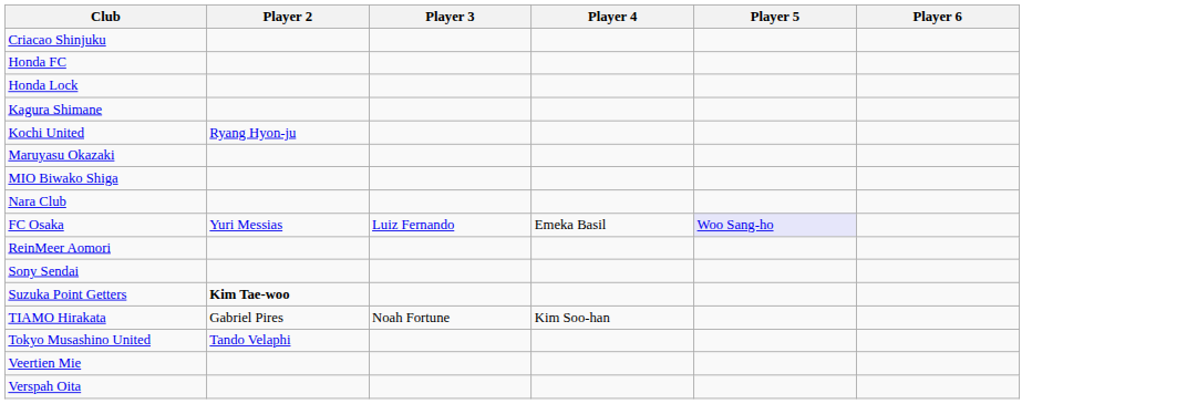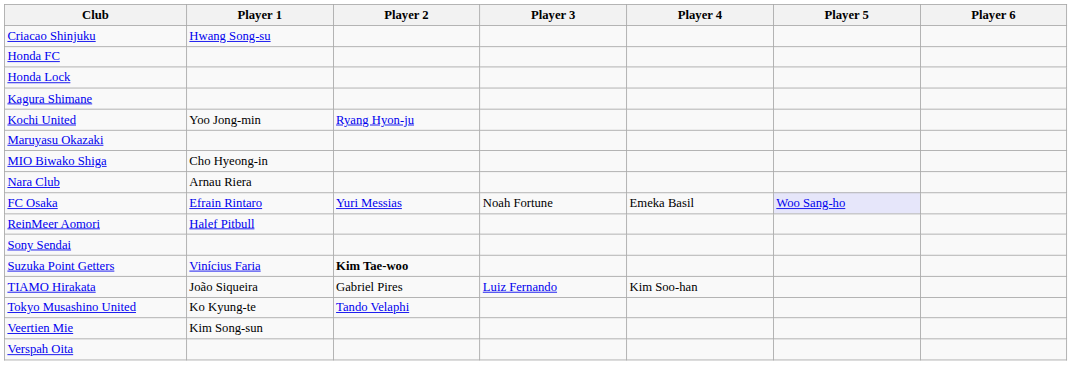+ column: Player 1 | Hwang Song-su | Yoo Jong-min | Cho Hyeong-in | Arnau Riera | Efrain Rintaro | Halef Pitbull | Vinícius Faria | João Siqueira | Ko Kyung-te | Kim Song-sun
FC Osaka | Player 3: Luiz Fernando -> Noah Fortune
TIAMO Hirakata | Player 3: Noah Fortune -> Luiz Fernando
